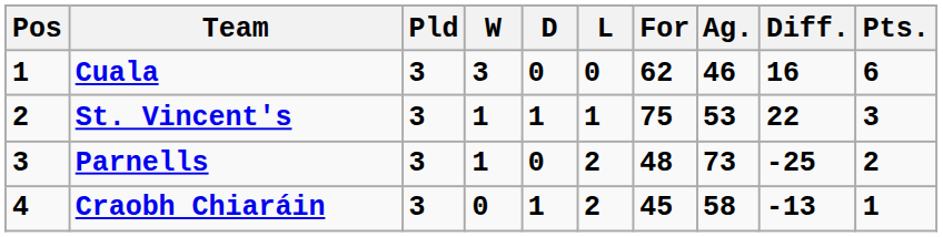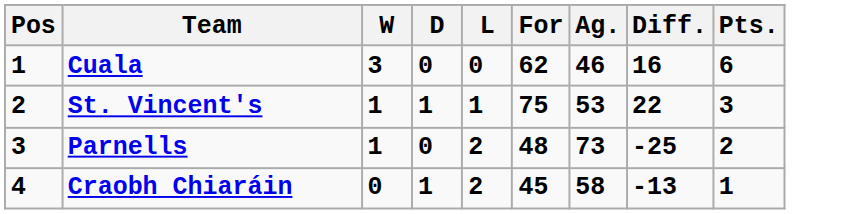- column: Pld | 3 | 3 | 3 | 3
